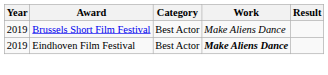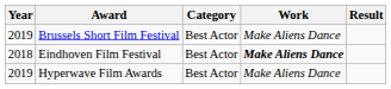Eindhoven Film Festival | Year: 2019 -> 2018
+ row: 2019 | Hyperwave Film Awards | Best Actor | Make Aliens Dance
